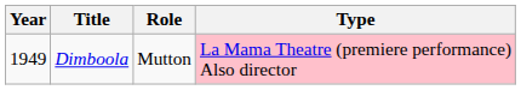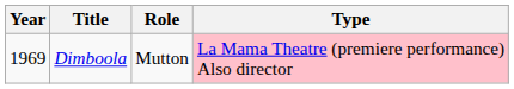Dimboola | Year: 1949 -> 1969
